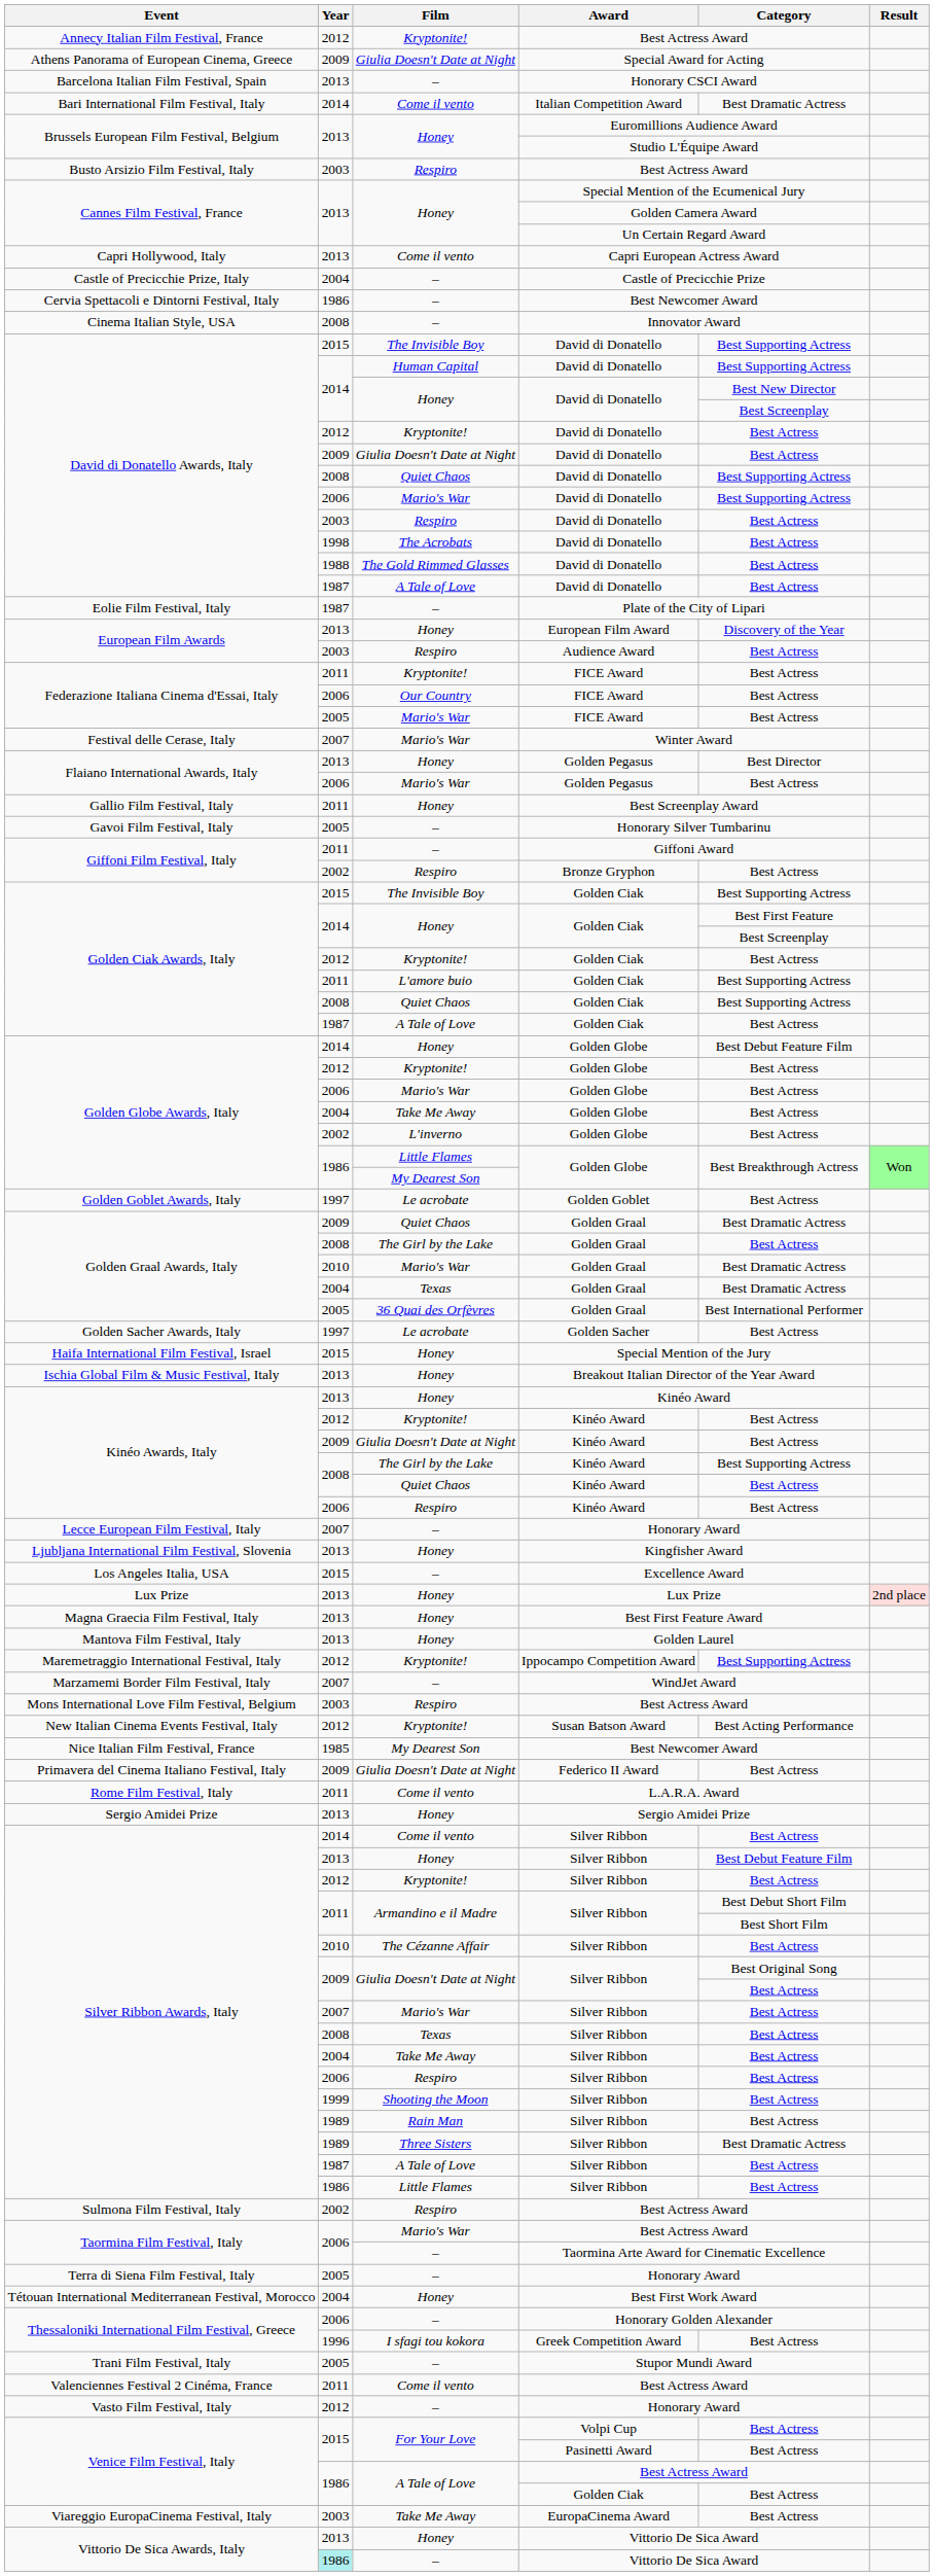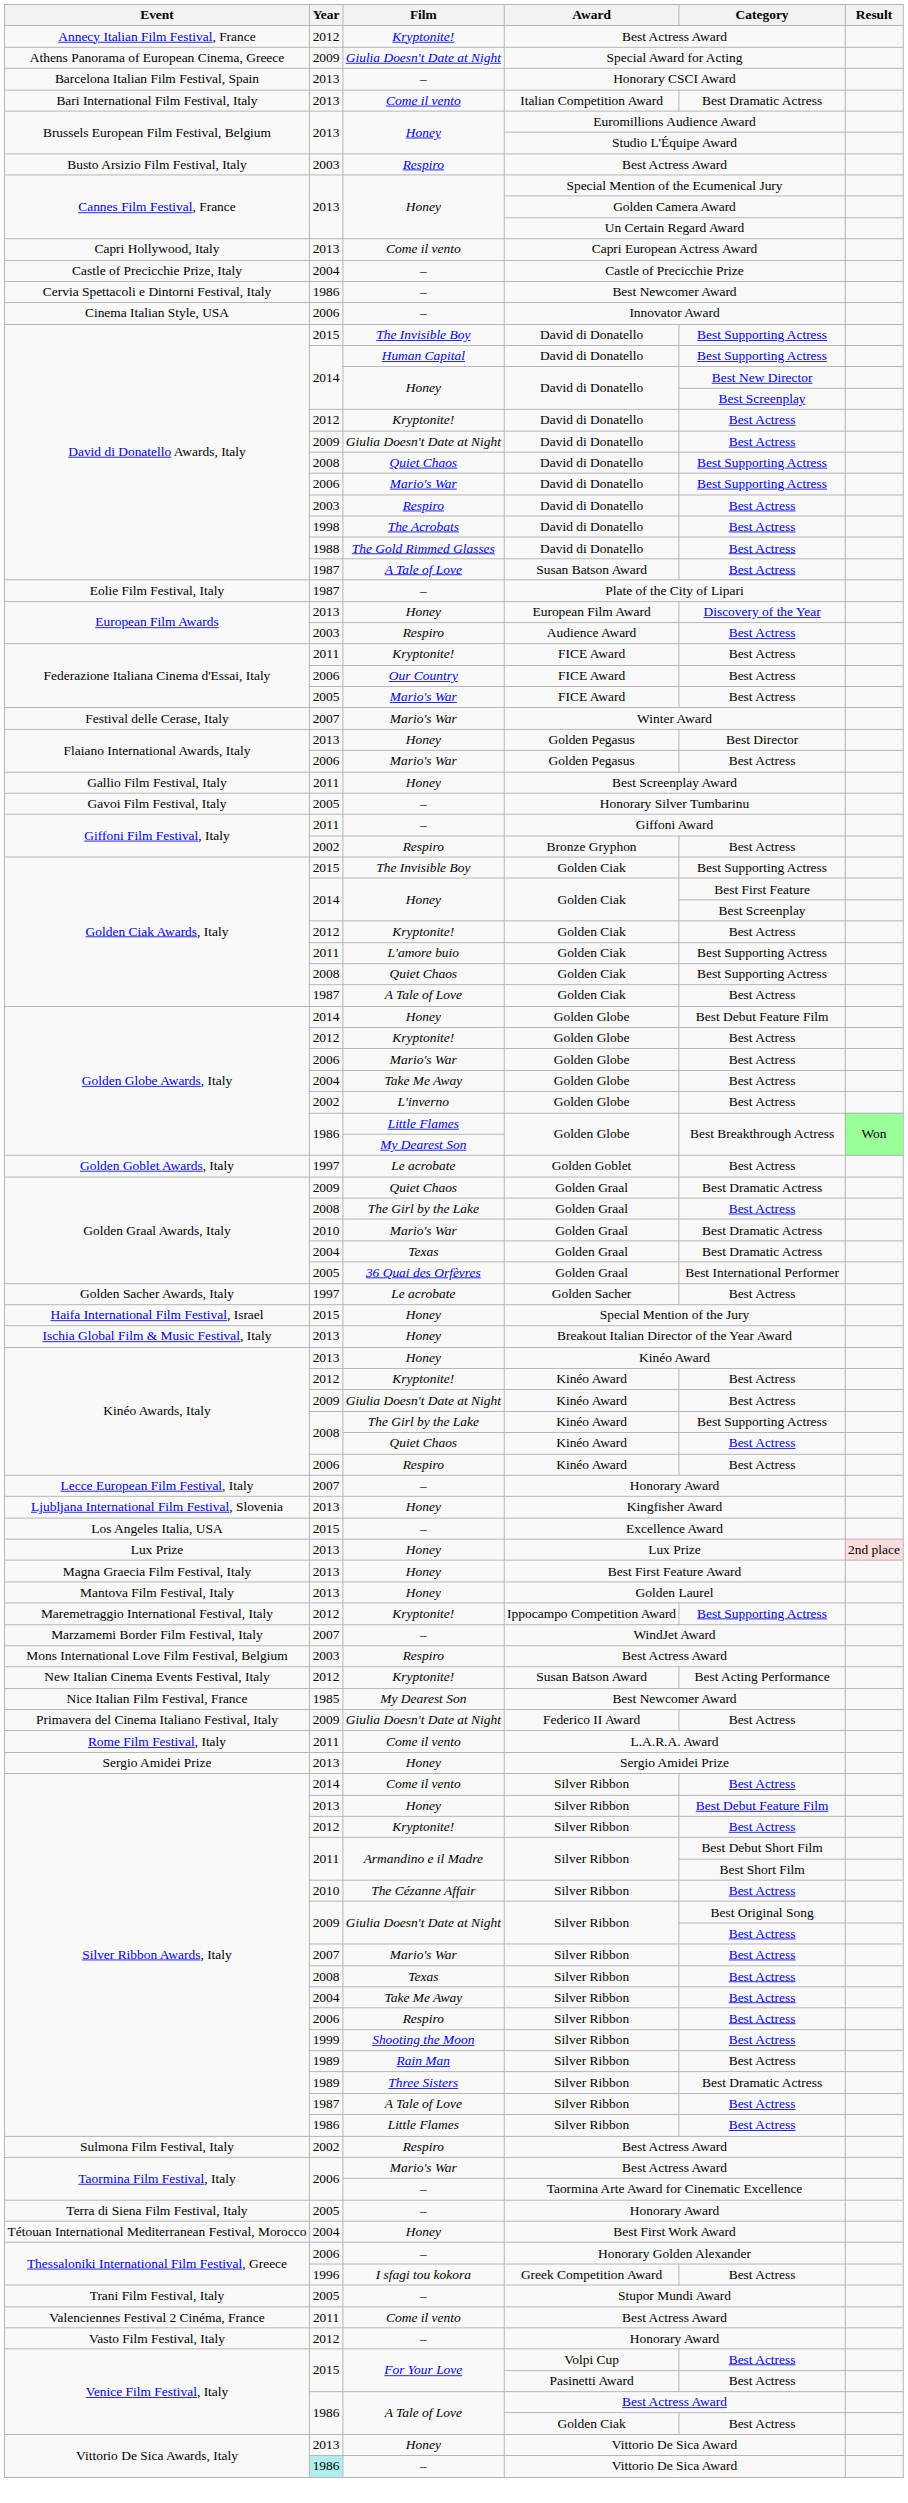Bari International Film Festival, Italy | Year: 2014 -> 2013
Cinema Italian Style, USA | Year: 2008 -> 2006
David di Donatello Awards, Italy / A Tale of Love | Award: David di Donatello -> Susan Batson Award
- row: Viareggio EuropaCinema Festival, Italy | 2003 | Take Me Away | EuropaCinema Award | Best Actress
